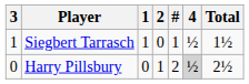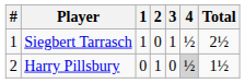columns swapped: # <-> 3
Siegbert Tarrasch | Total: 1½ -> 2½
Harry Pillsbury | Total: 2½ -> 1½
